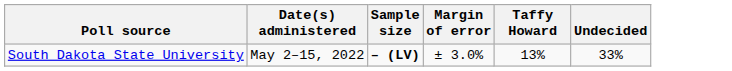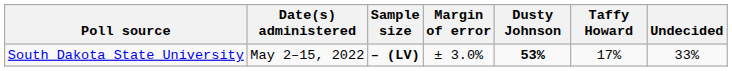+ column: Dusty Johnson | 53%
South Dakota State University | Taffy Howard: 13% -> 17%
